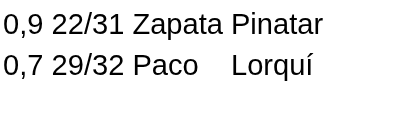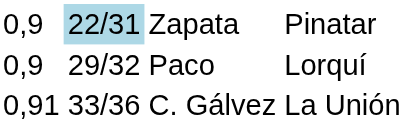Zapata | column 2: no background -> lightblue background
Paco | column 1: 0,7 -> 0,9
+ row: 0,91 | 33/36 | C. Gálvez | La Unión
